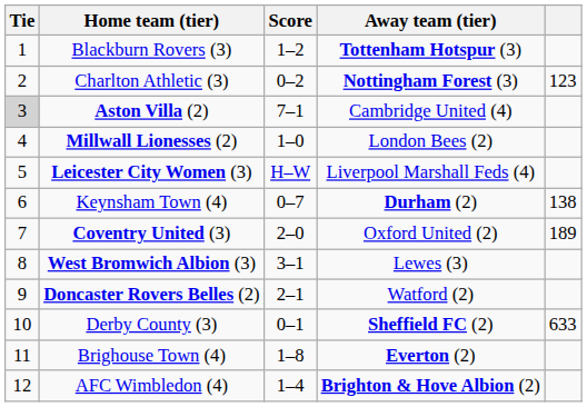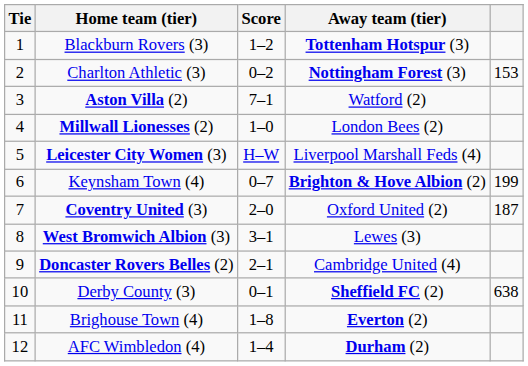Charlton Athletic (3) | column 5: 123 -> 153
Aston Villa (2) | Tie: lightgrey background -> no background
Aston Villa (2) | Away team (tier): Cambridge United (4) -> Watford (2)
Keynsham Town (4) | Away team (tier): Durham (2) -> Brighton & Hove Albion (2)
Keynsham Town (4) | column 5: 138 -> 199
Coventry United (3) | column 5: 189 -> 187
Doncaster Rovers Belles (2) | Away team (tier): Watford (2) -> Cambridge United (4)
Derby County (3) | column 5: 633 -> 638
AFC Wimbledon (4) | Away team (tier): Brighton & Hove Albion (2) -> Durham (2)
